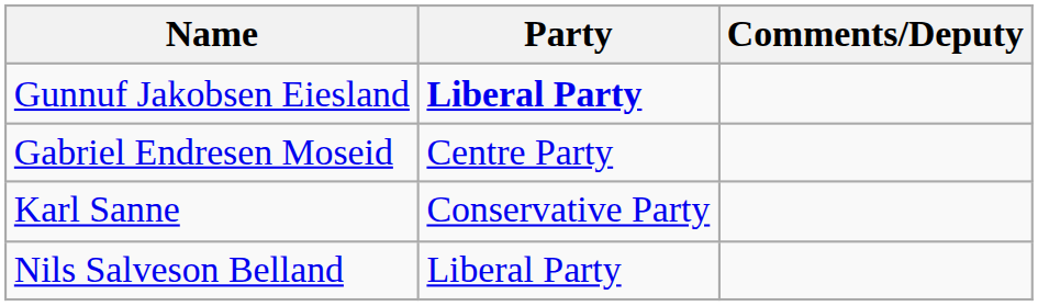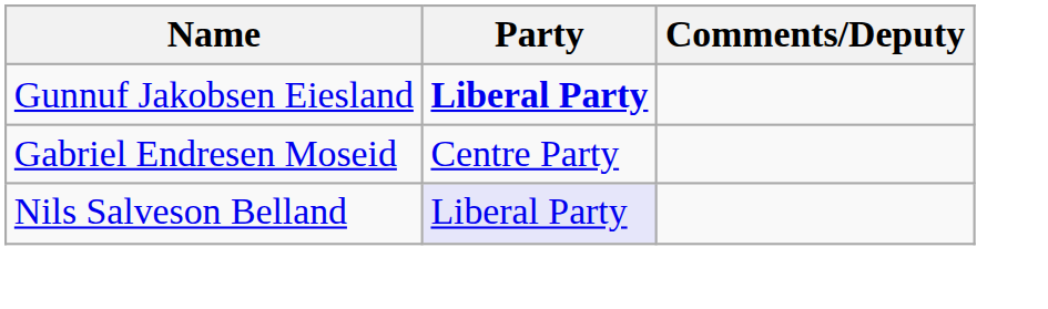- row: Karl Sanne | Conservative Party
Nils Salveson Belland | Party: no background -> lavender background
